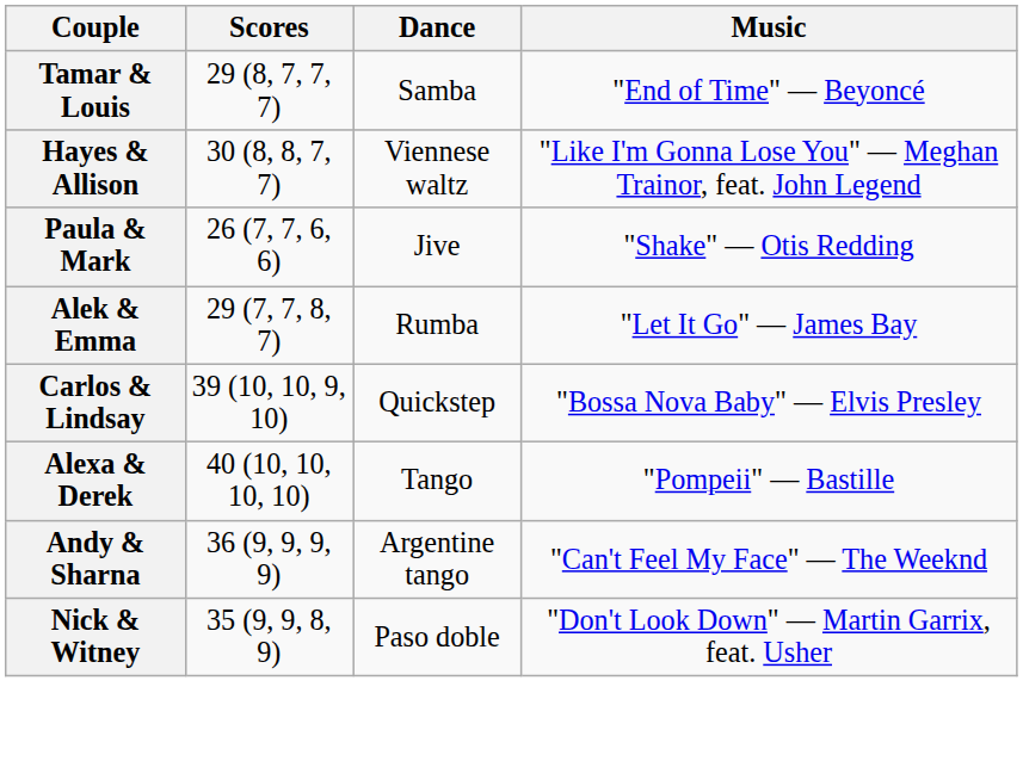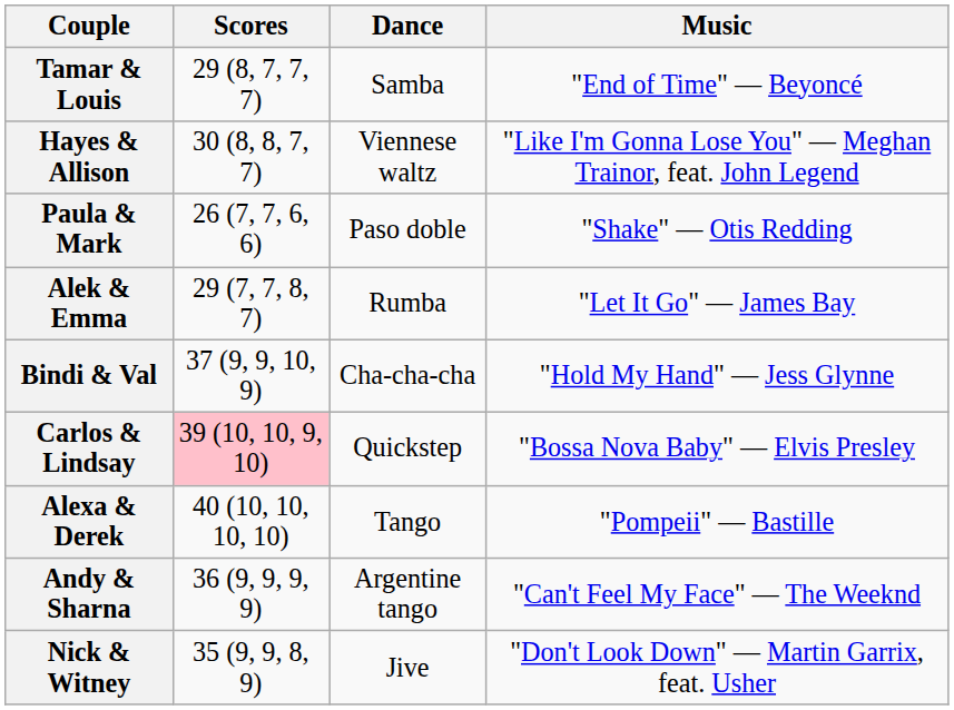Paula & Mark | Dance: Jive -> Paso doble
+ row: Bindi & Val | 37 (9, 9, 10, 9) | Cha-cha-cha | "Hold My Hand" — Jess Glynne
Carlos & Lindsay | Scores: no background -> pink background
Nick & Witney | Dance: Paso doble -> Jive
